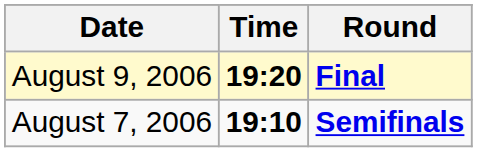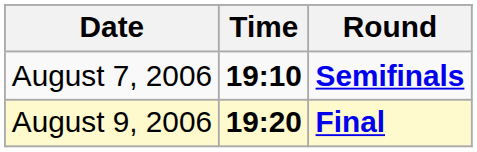rows swapped: August 7, 2006 <-> August 9, 2006
